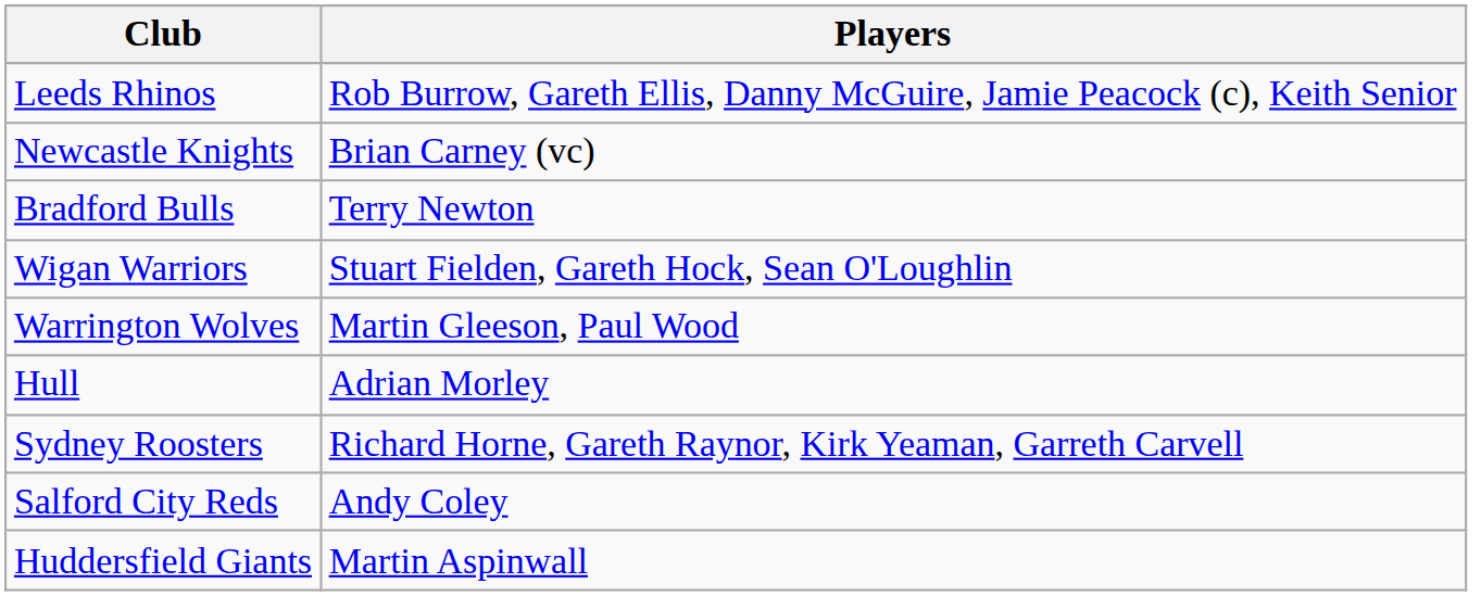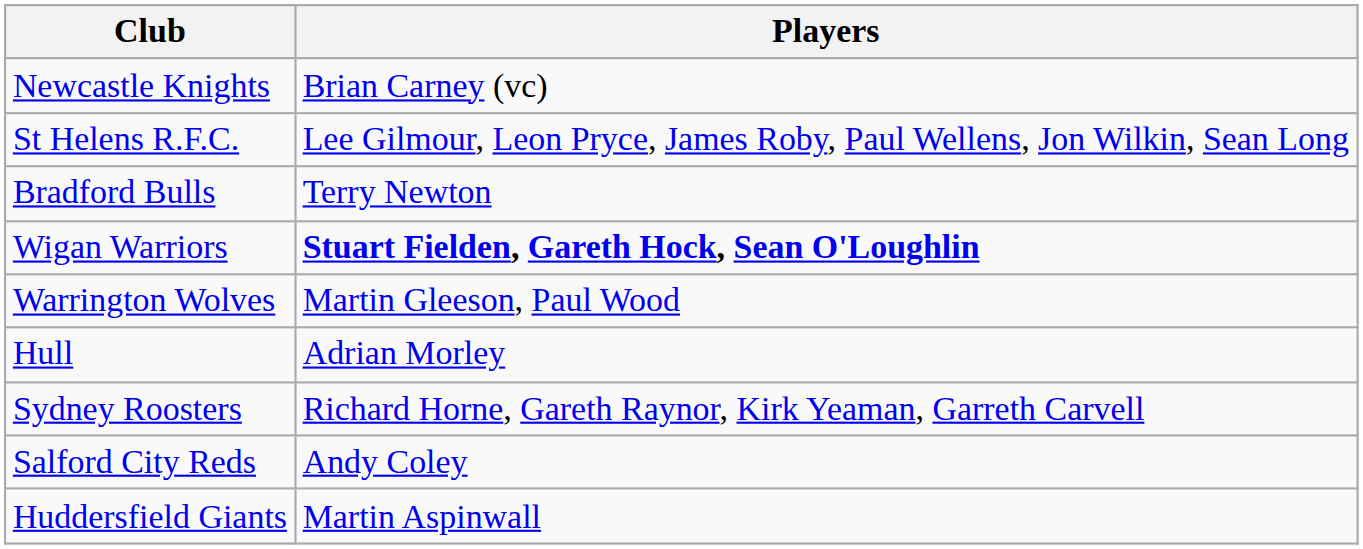- row: Leeds Rhinos | Rob Burrow, Gareth Ellis, Danny McGuire, Jamie Peacock (c), Keith Senior
+ row: St Helens R.F.C. | Lee Gilmour, Leon Pryce, James Roby, Paul Wellens, Jon Wilkin, Sean Long
Wigan Warriors | Players: normal -> bold
